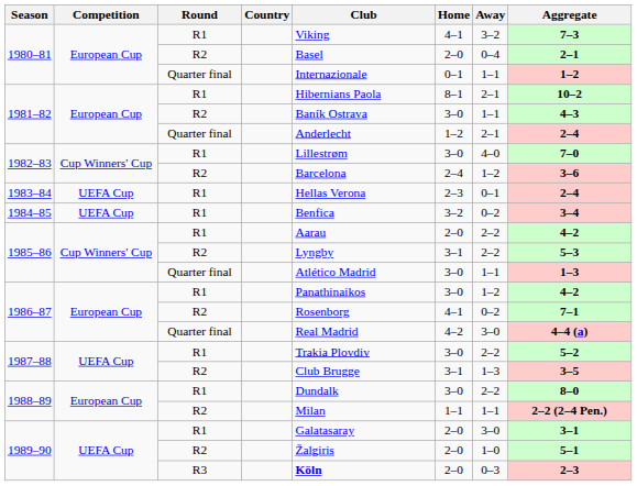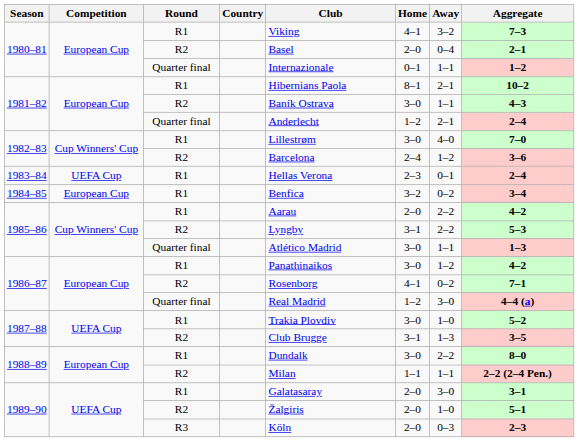1984–85 | Competition: UEFA Cup -> European Cup
1986–87 / Quarter final | Home: 4–2 -> 1–2
1987–88 / R1 | Away: 2–2 -> 1–0
1989–90 / R3 | Club: bold -> normal
